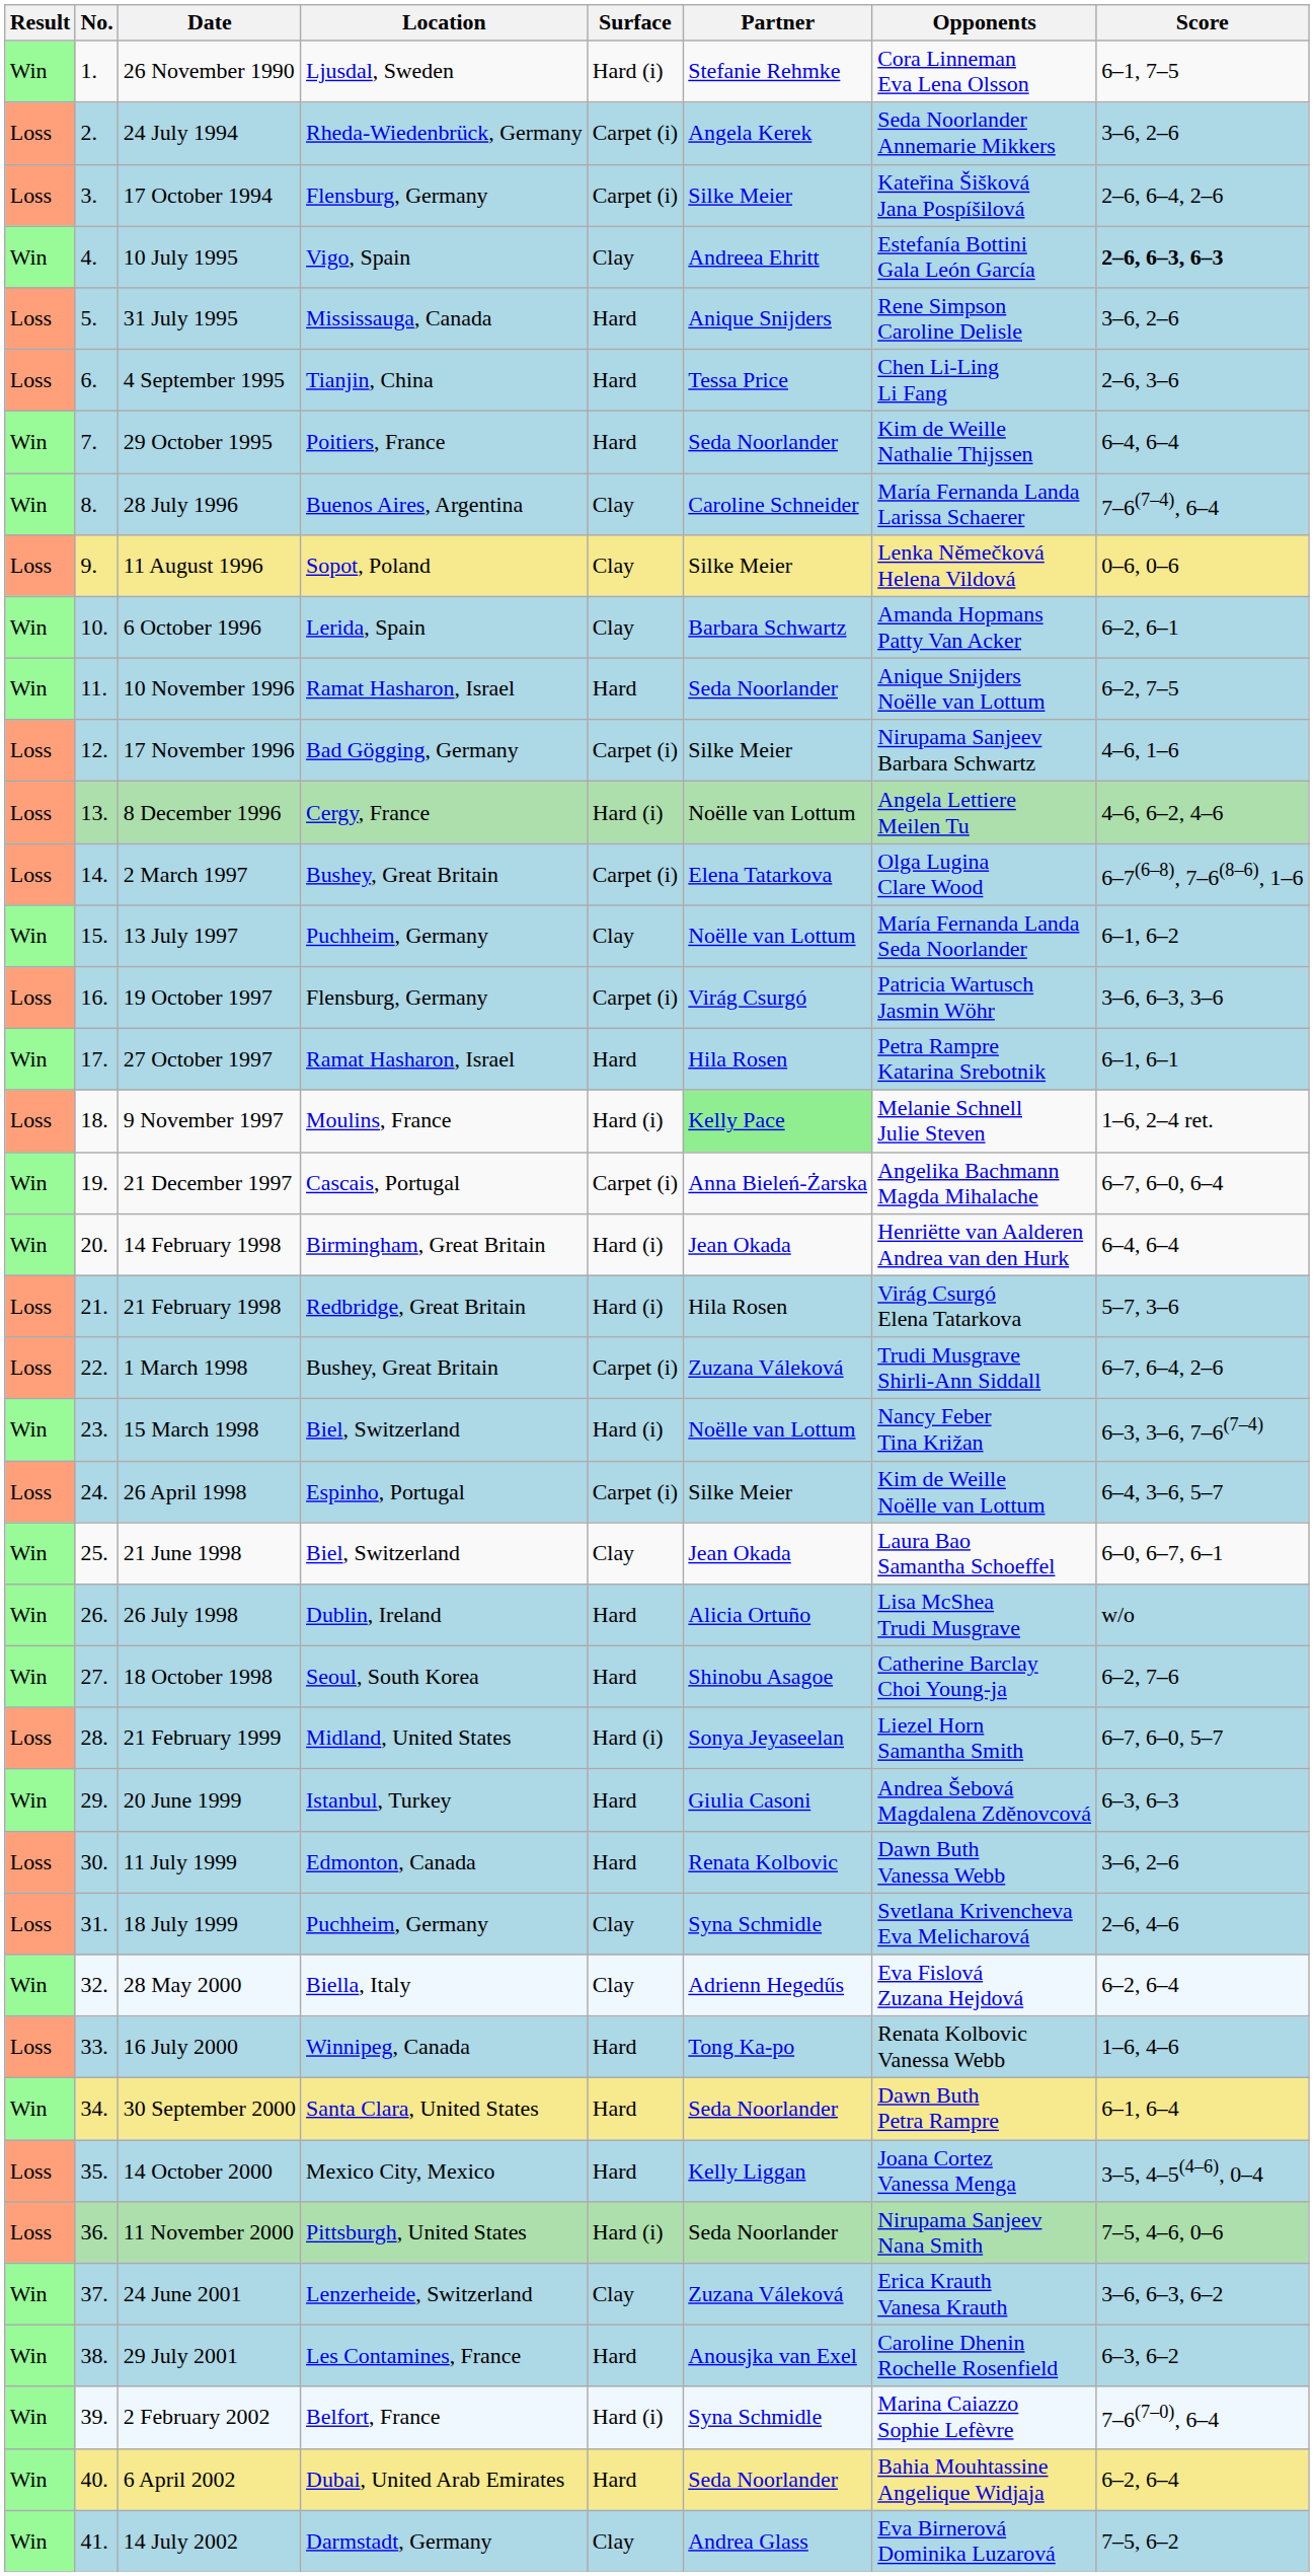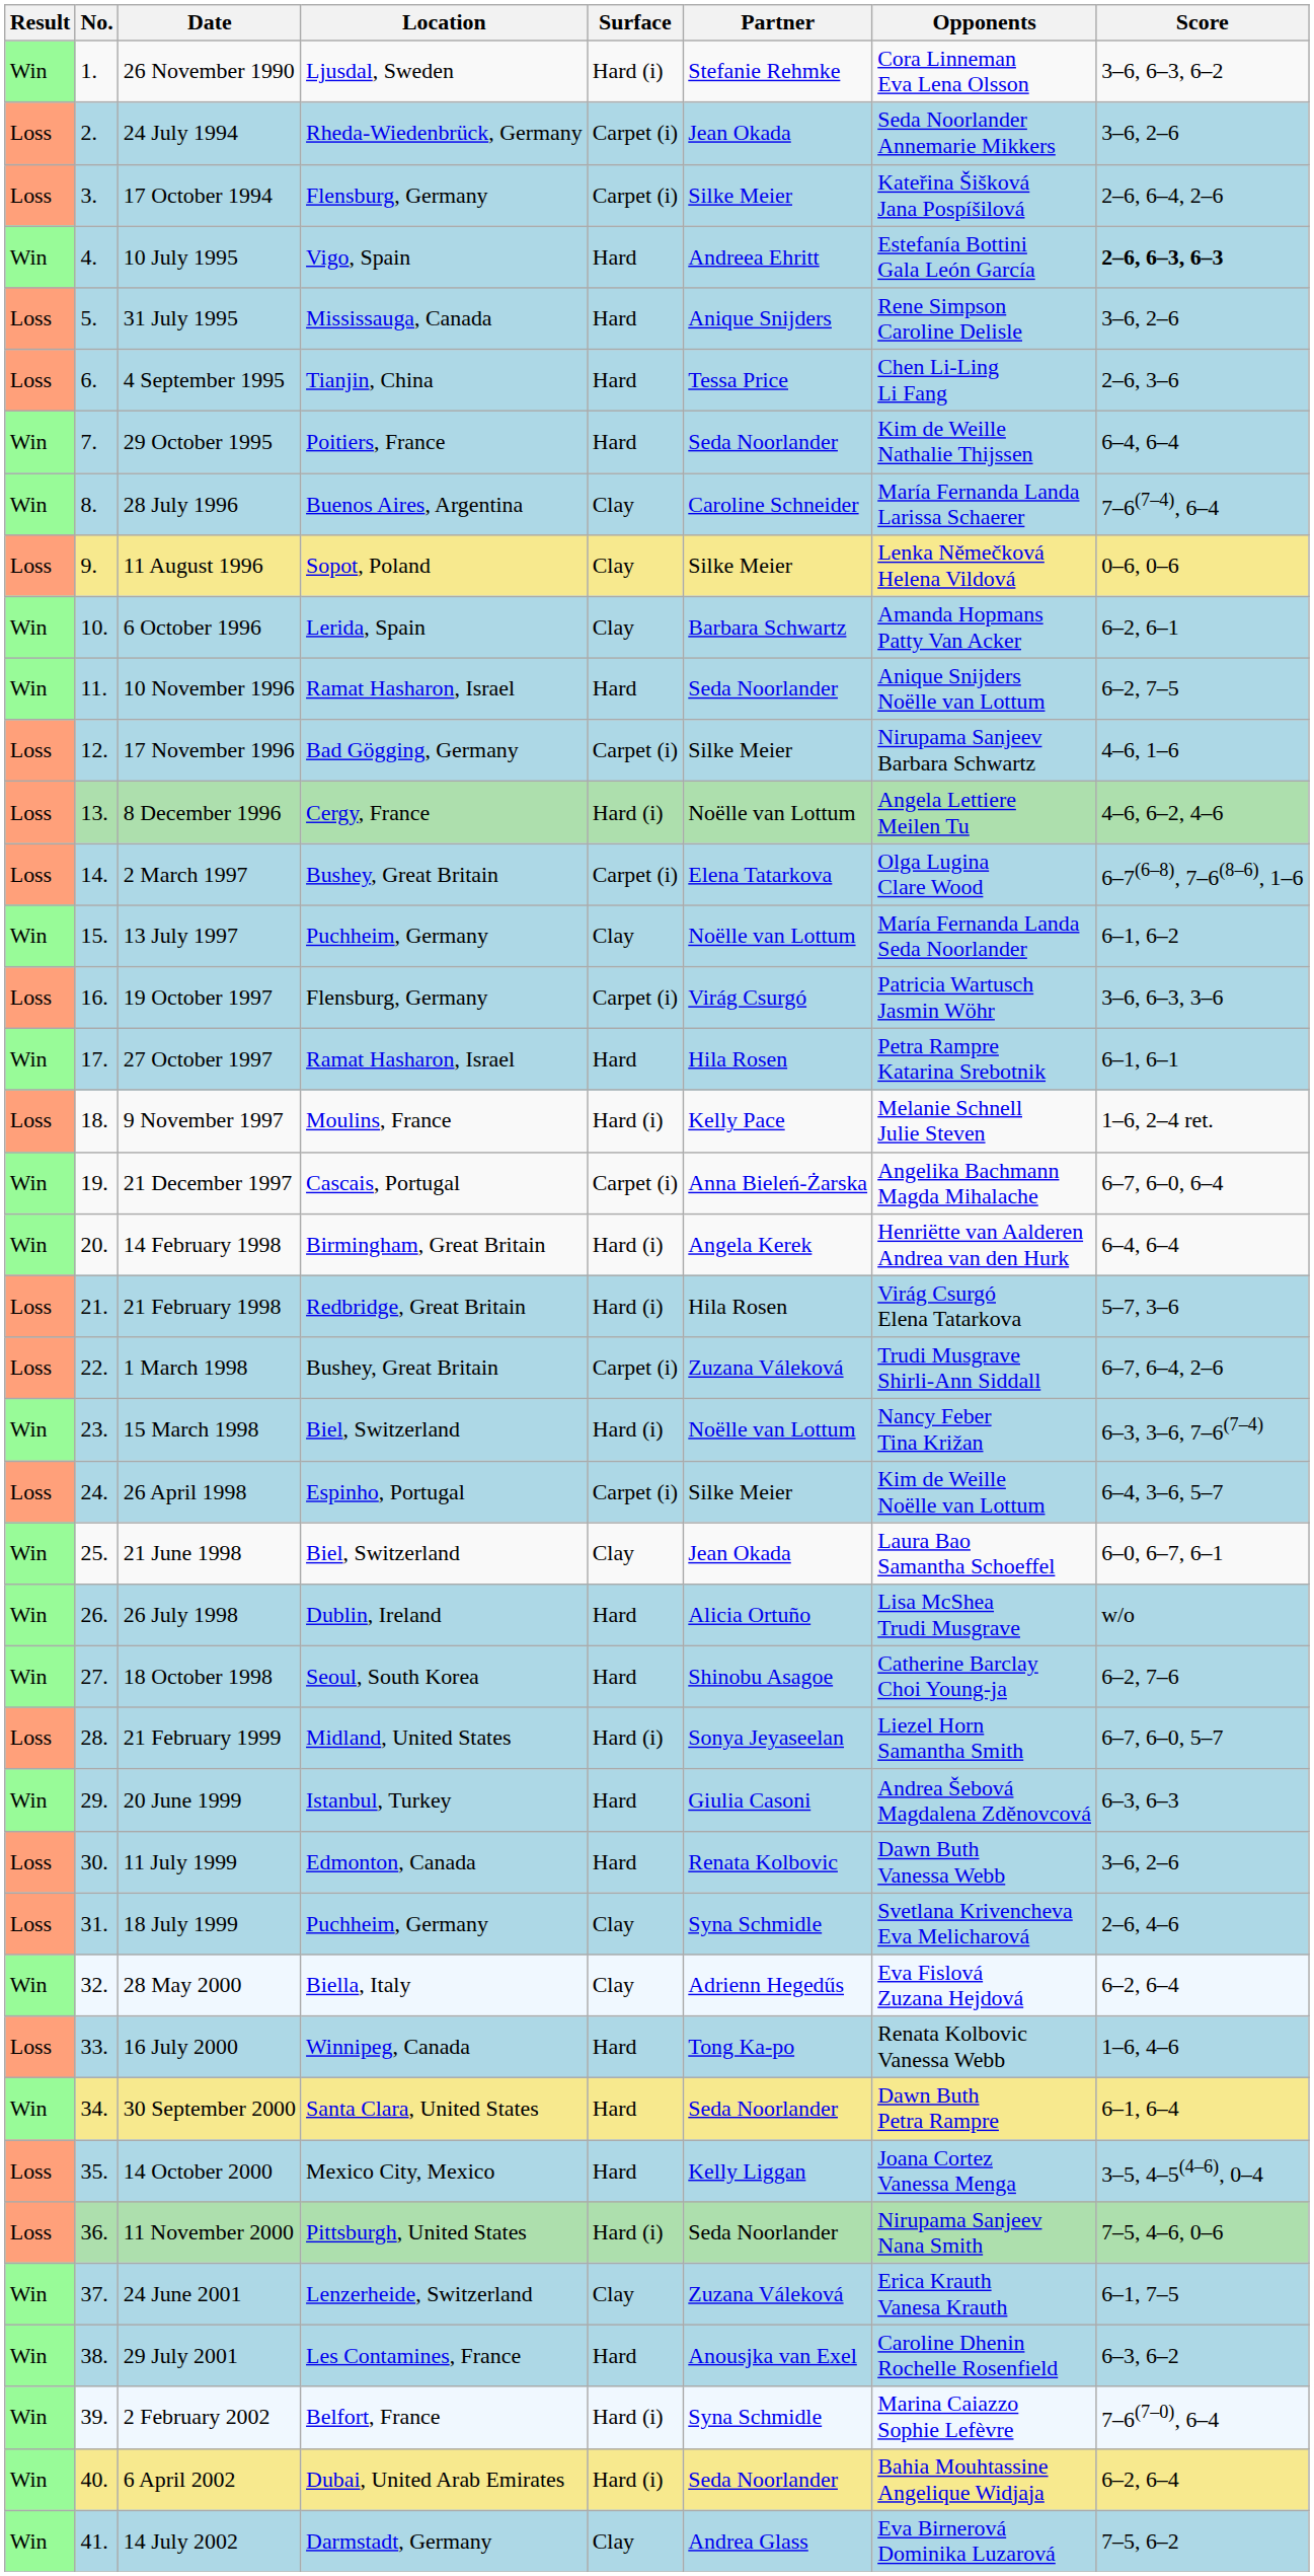26 November 1990 | Score: 6–1, 7–5 -> 3–6, 6–3, 6–2
24 July 1994 | Partner: Angela Kerek -> Jean Okada
10 July 1995 | Surface: Clay -> Hard
9 November 1997 | Partner: lightgreen background -> no background
14 February 1998 | Partner: Jean Okada -> Angela Kerek
24 June 2001 | Score: 3–6, 6–3, 6–2 -> 6–1, 7–5
6 April 2002 | Surface: Hard -> Hard (i)
